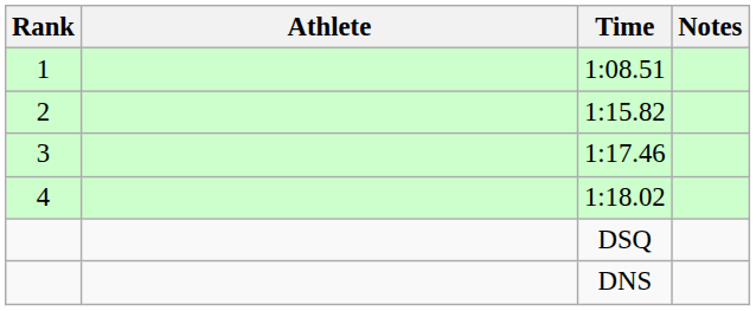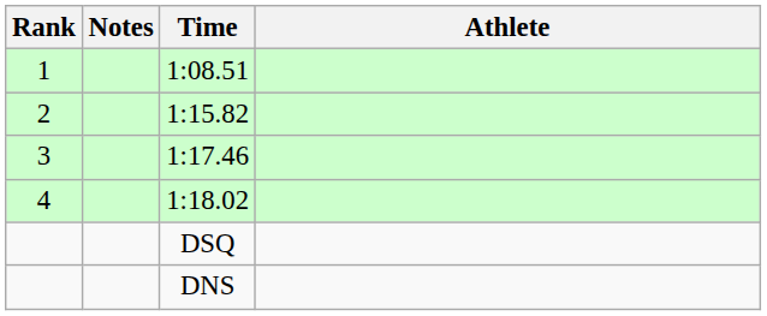columns swapped: Athlete <-> Notes
